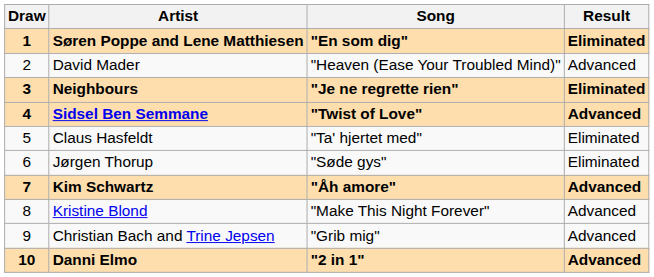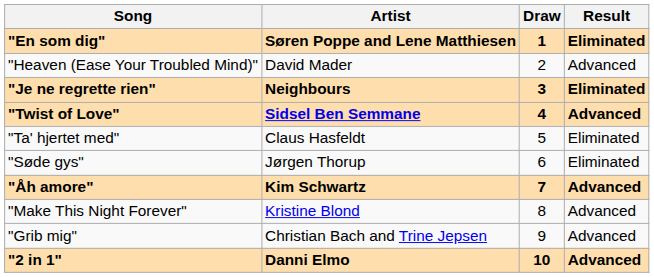columns swapped: Draw <-> Song
